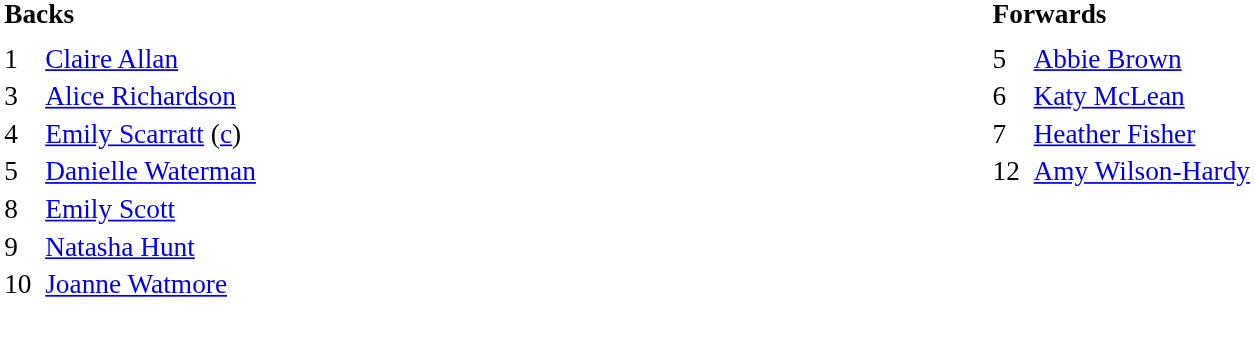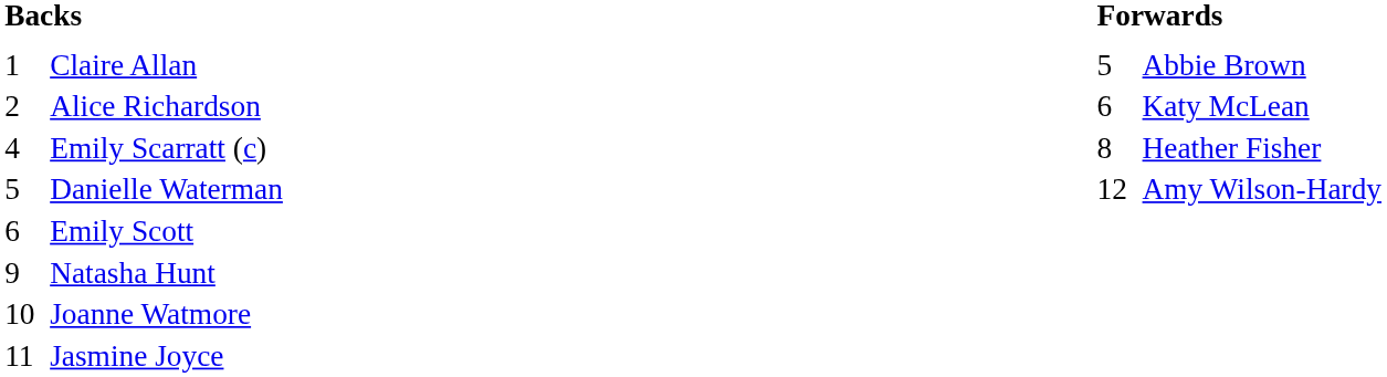Alice Richardson | column 1: 3 -> 2
Emily Scarratt (c) | column 3: 7 -> 8
Emily Scott | column 1: 8 -> 6
+ row: 11 | Jasmine Joyce
